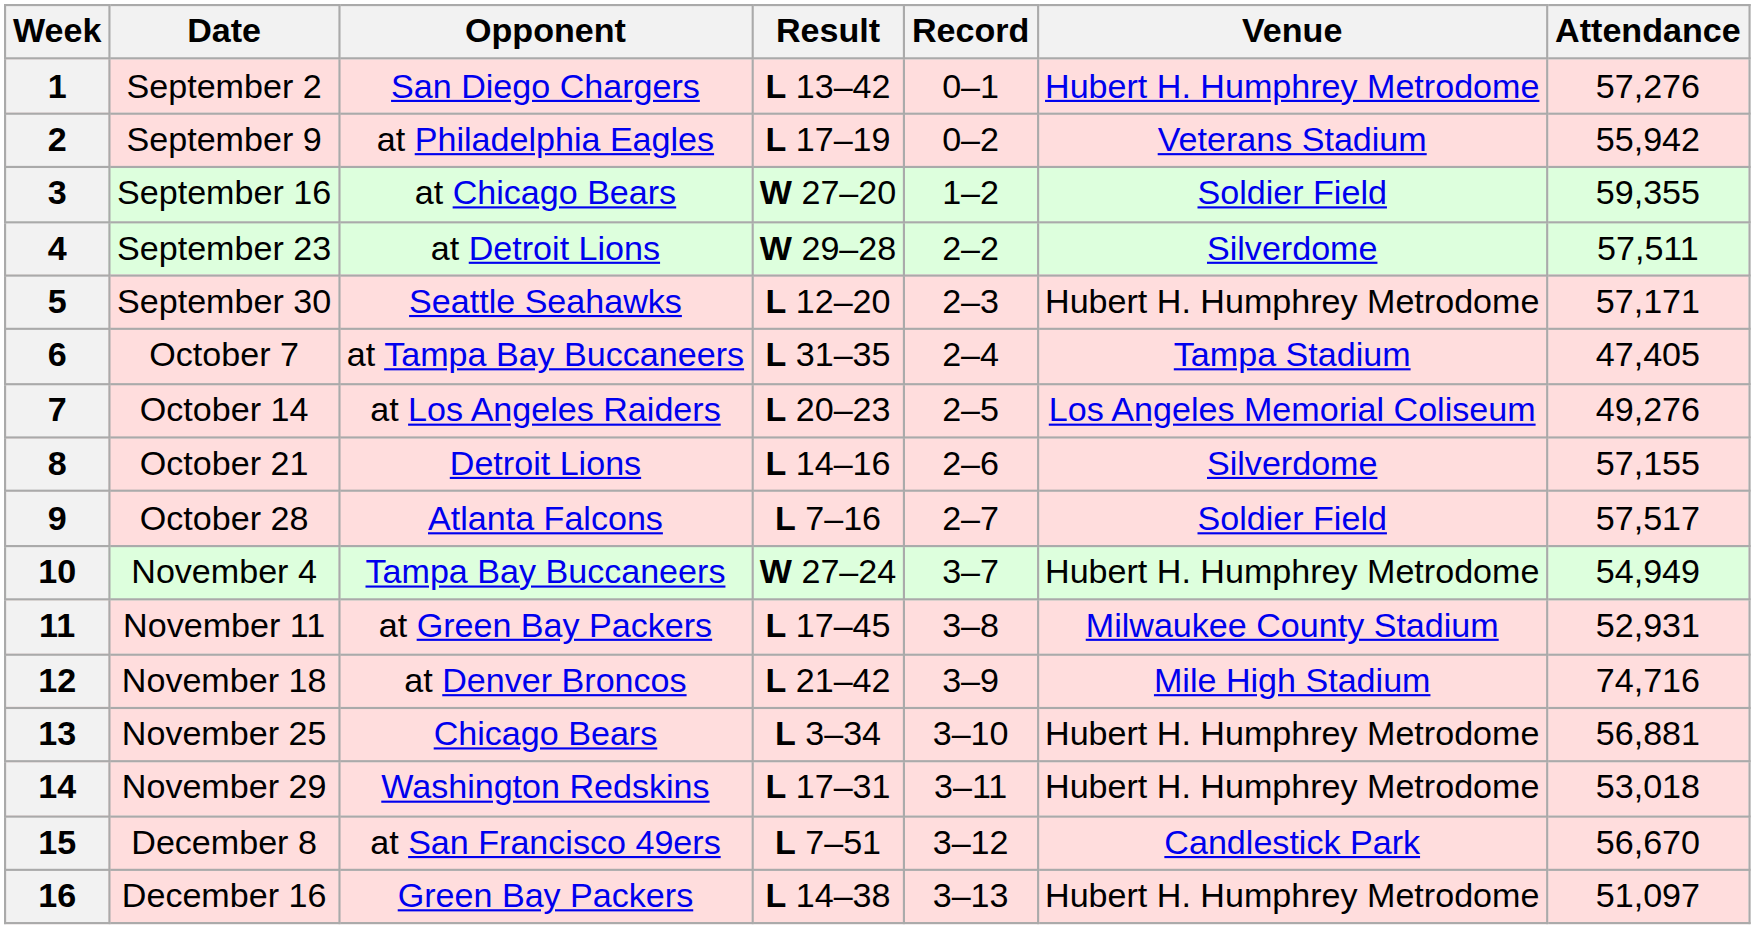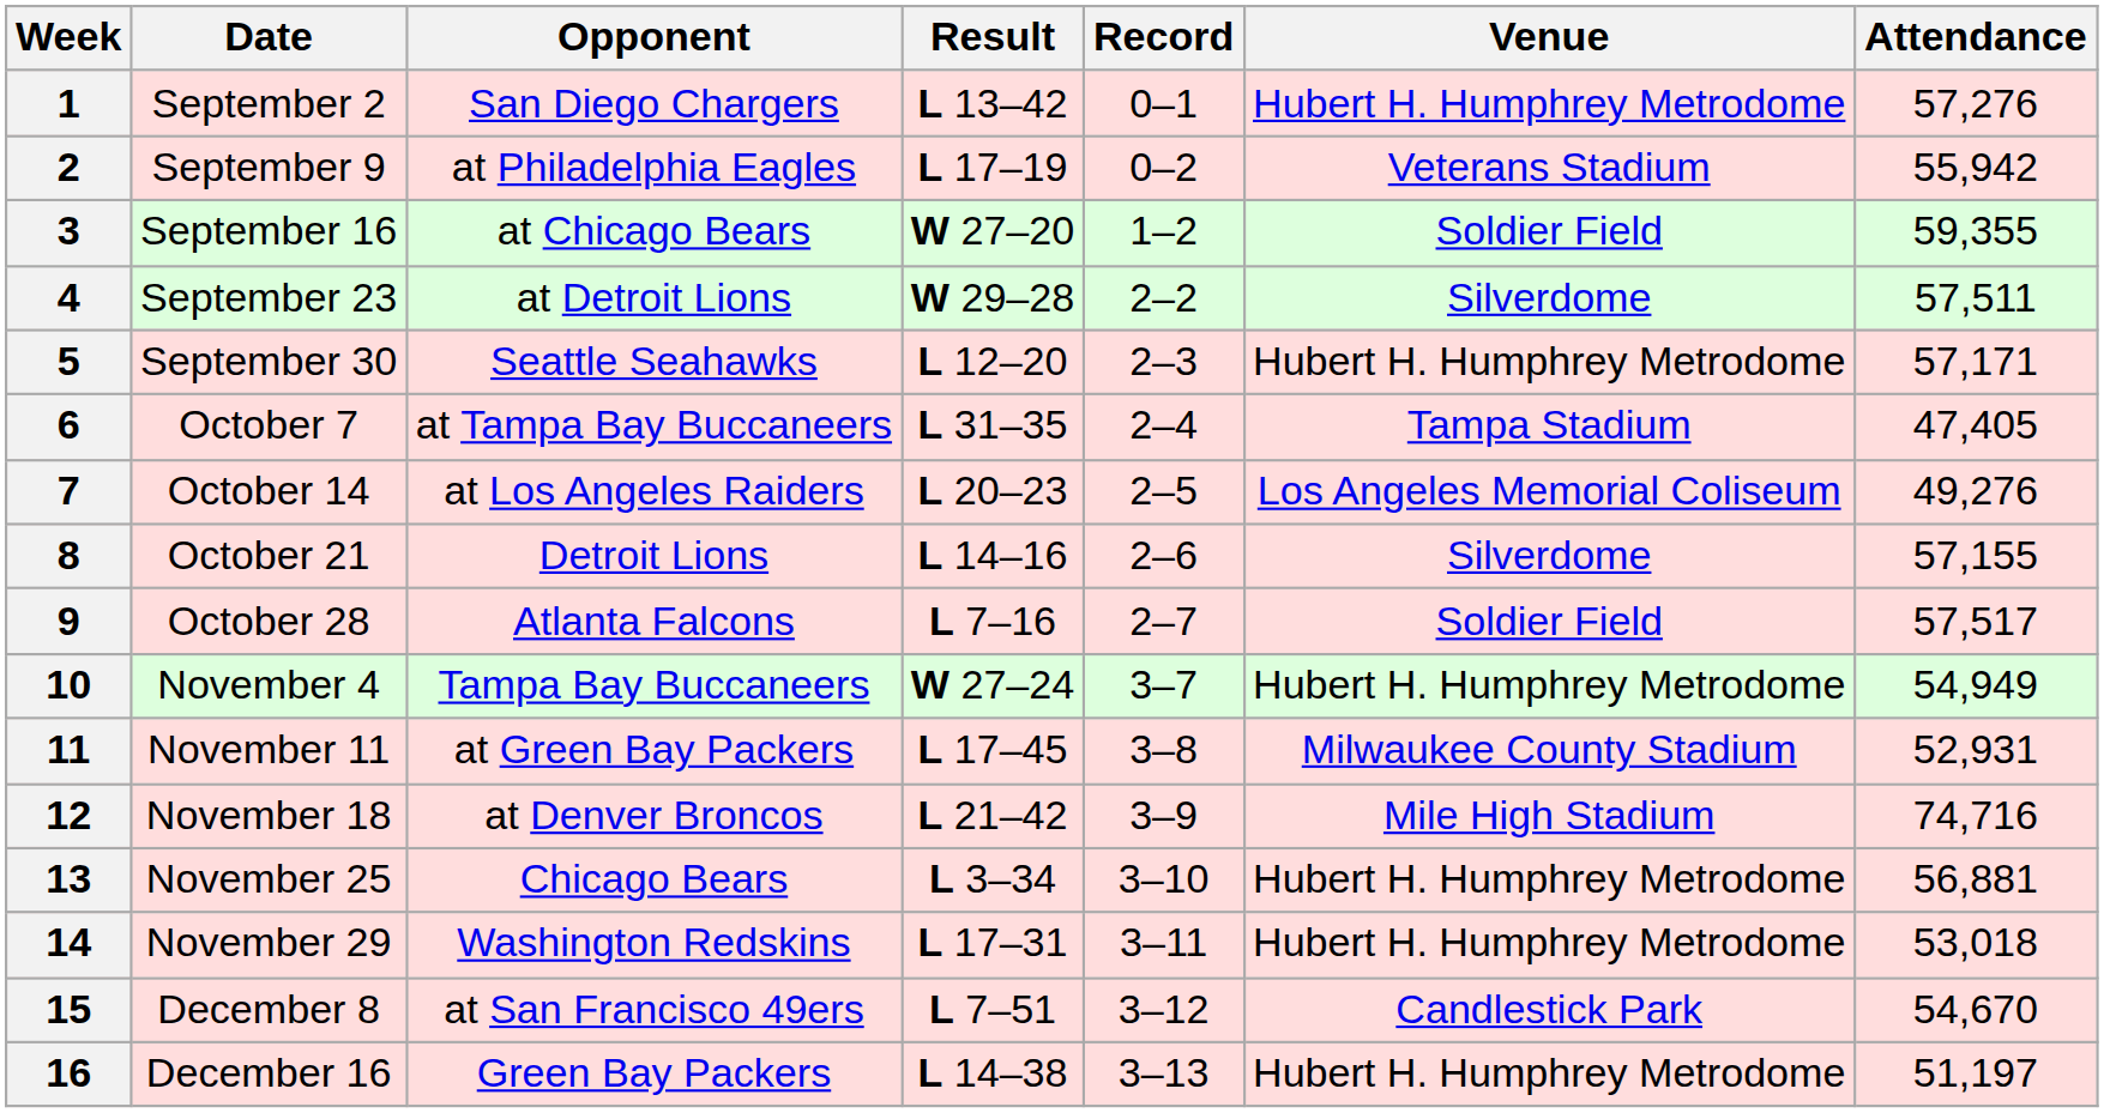15 | Attendance: 56,670 -> 54,670
16 | Attendance: 51,097 -> 51,197
